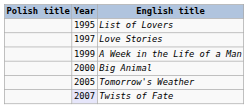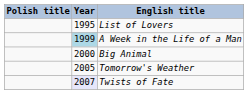- row: 1997 | Love Stories
A Week in the Life of a Man | Year: no background -> lightblue background
